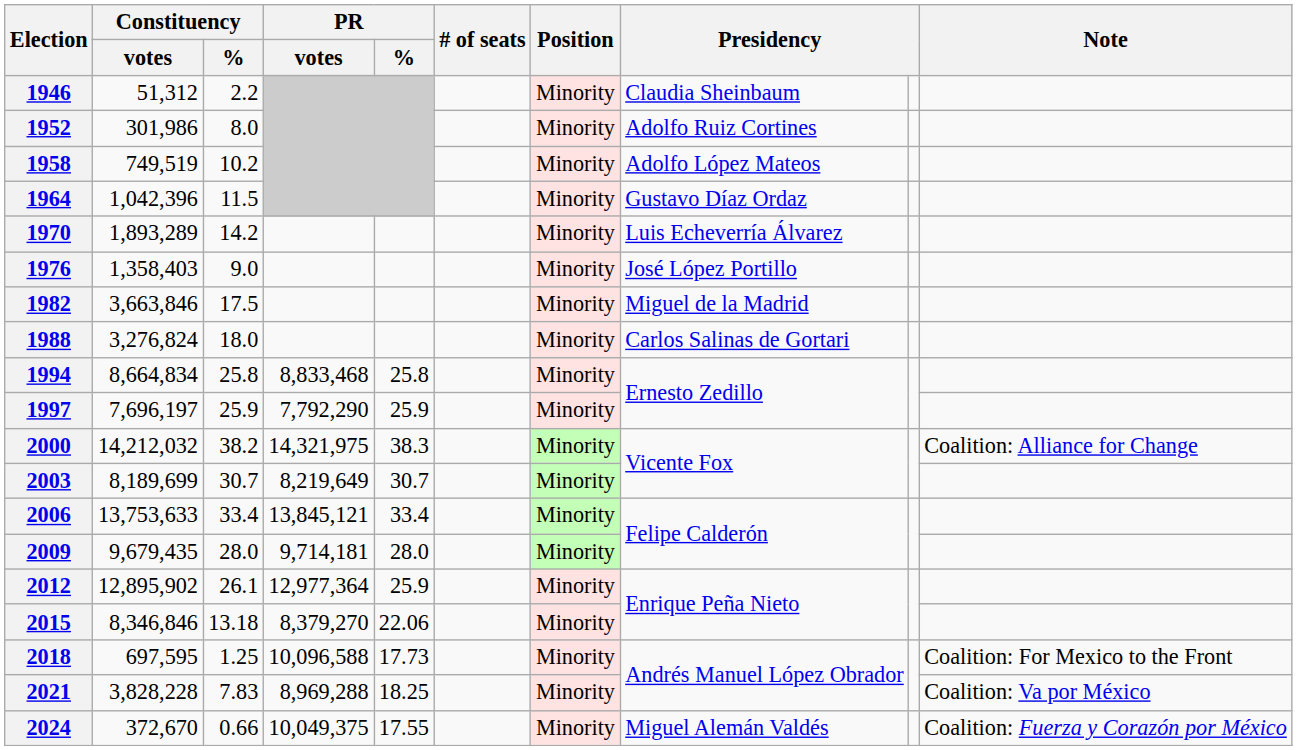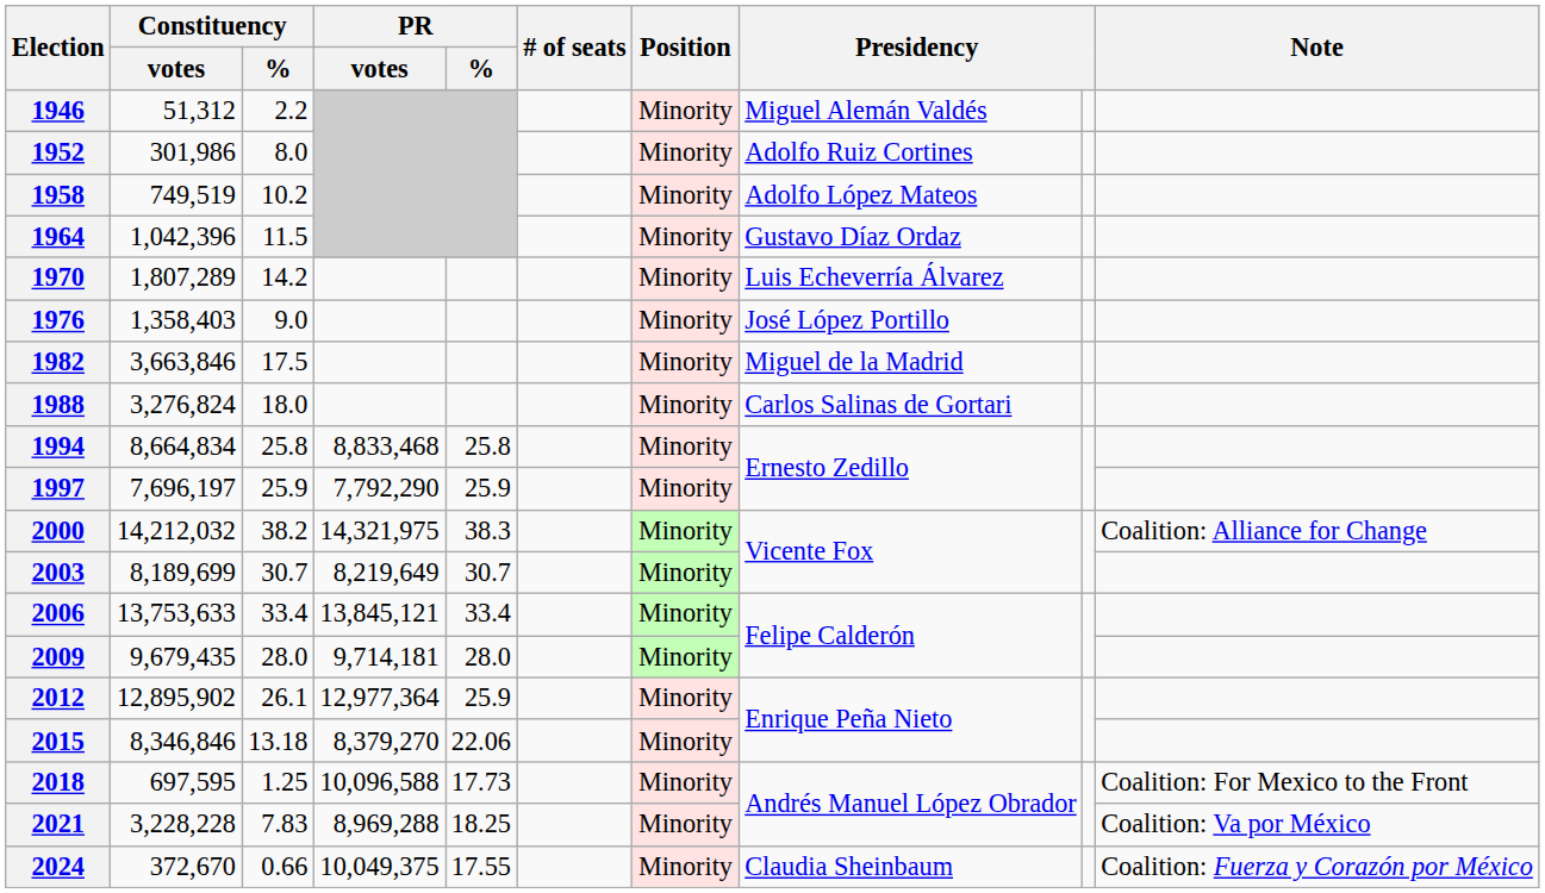1946 | column 8: Claudia Sheinbaum -> Miguel Alemán Valdés
1970 | Constituency / votes: 1,893,289 -> 1,807,289
2021 | Constituency / votes: 3,828,228 -> 3,228,228
2024 | column 8: Miguel Alemán Valdés -> Claudia Sheinbaum
